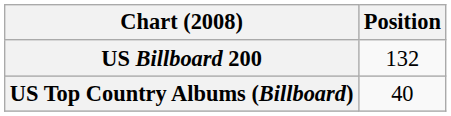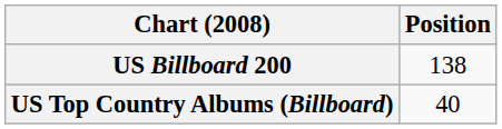US Billboard 200 | Position: 132 -> 138
